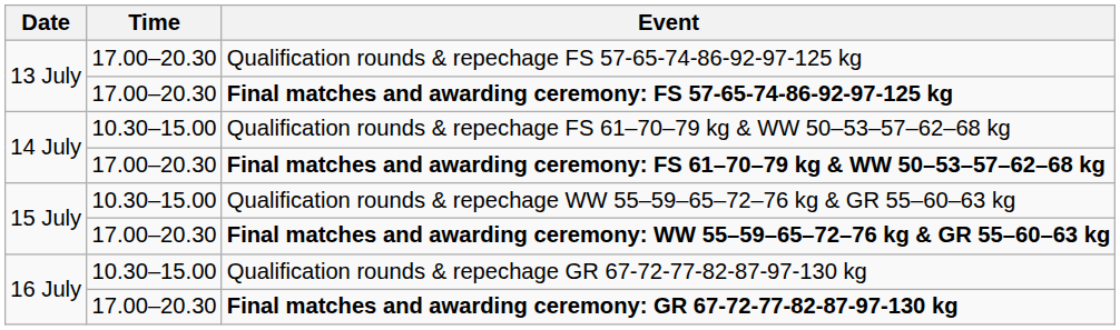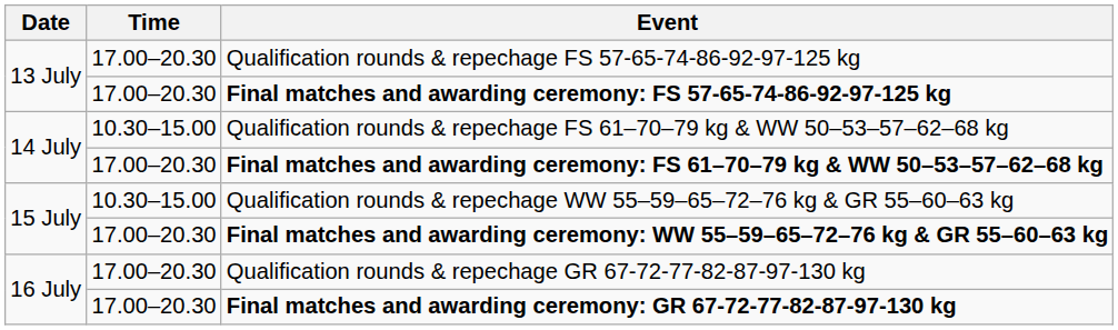Qualification rounds & repechage GR 67-72-77-82-87-97-130 kg | Time: 10.30–15.00 -> 17.00–20.30
